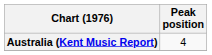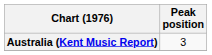Australia (Kent Music Report) | Peak position: 4 -> 3
